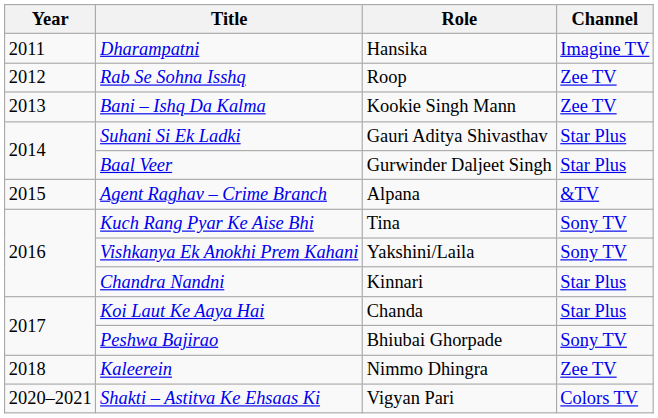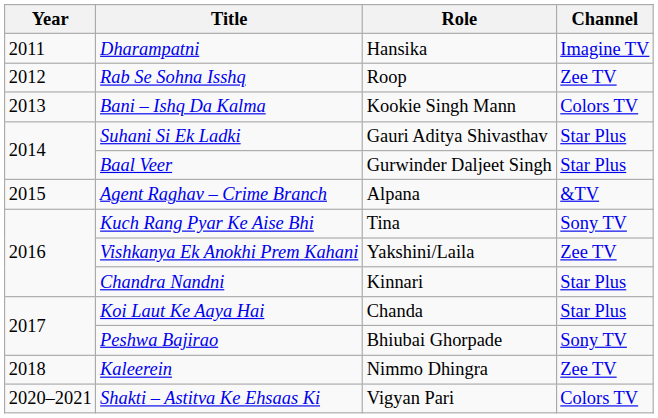Bani – Ishq Da Kalma | Channel: Zee TV -> Colors TV
Vishkanya Ek Anokhi Prem Kahani | Channel: Sony TV -> Zee TV
